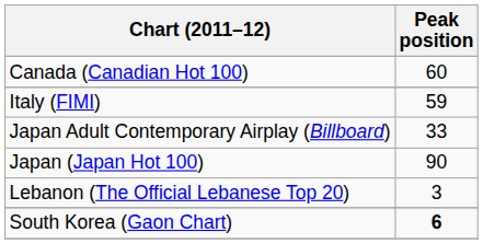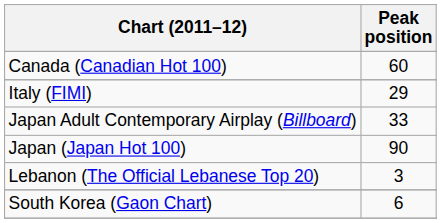Italy (FIMI) | Peak position: 59 -> 29
South Korea (Gaon Chart) | Peak position: bold -> normal
